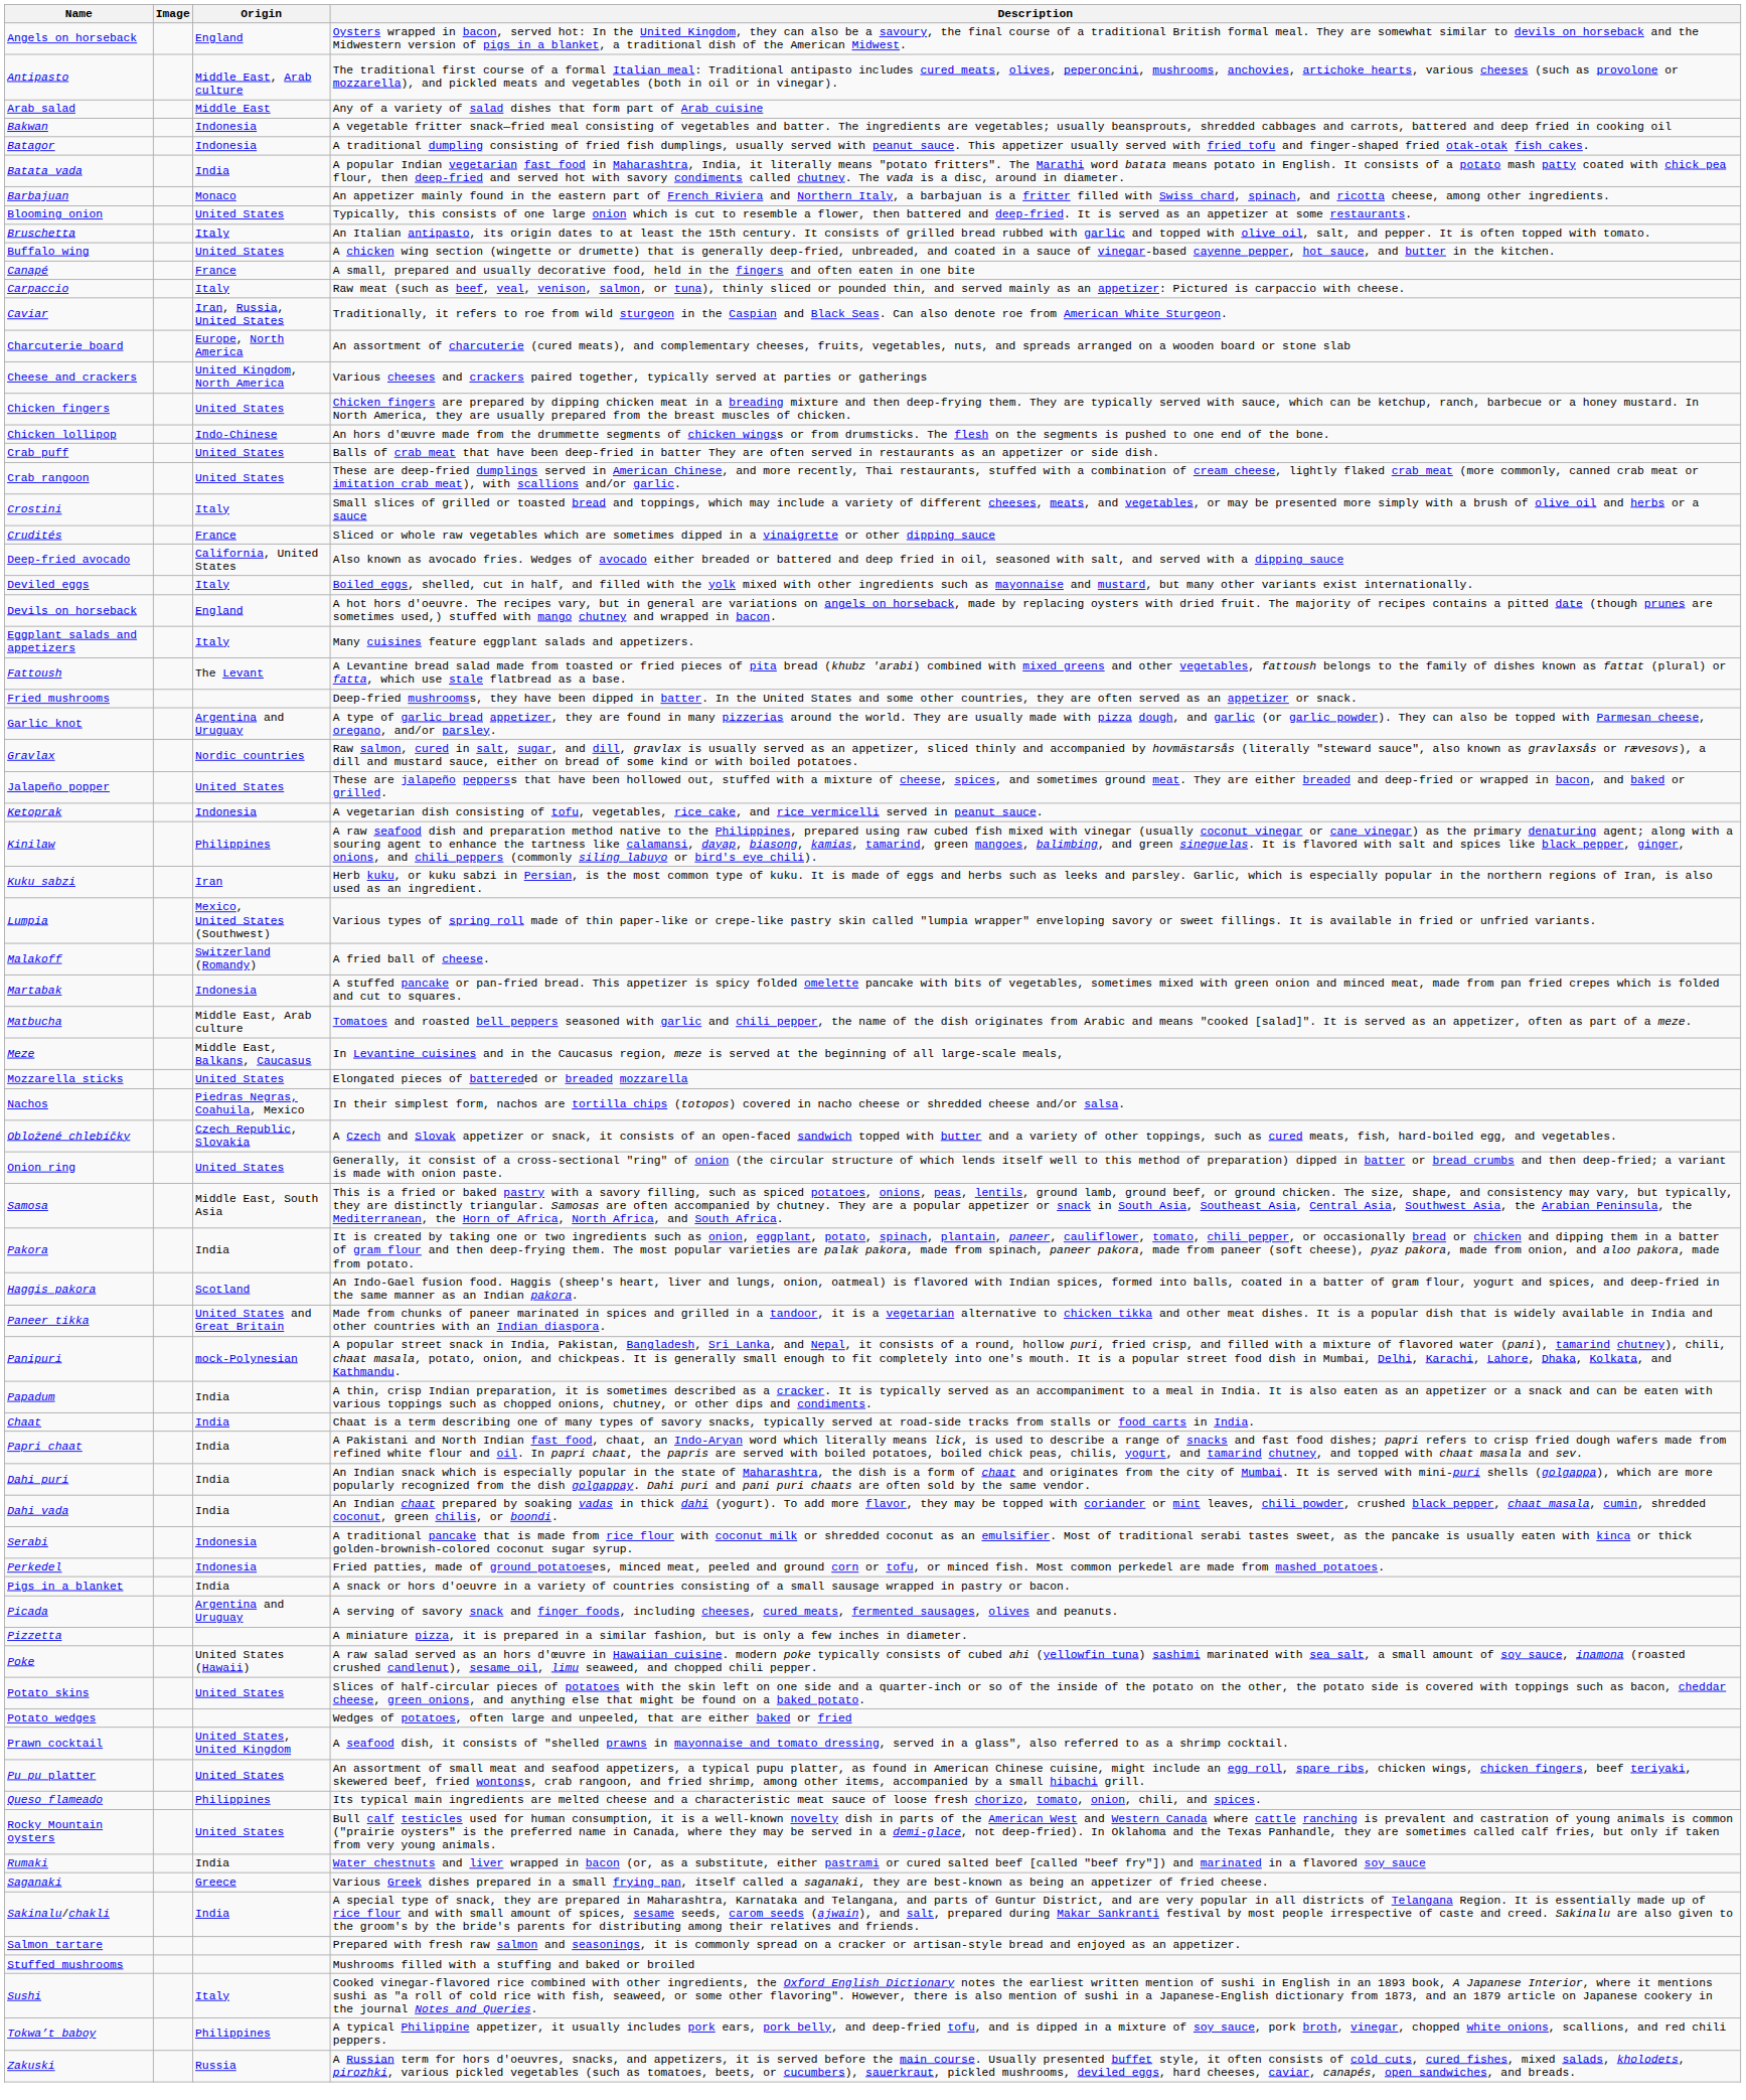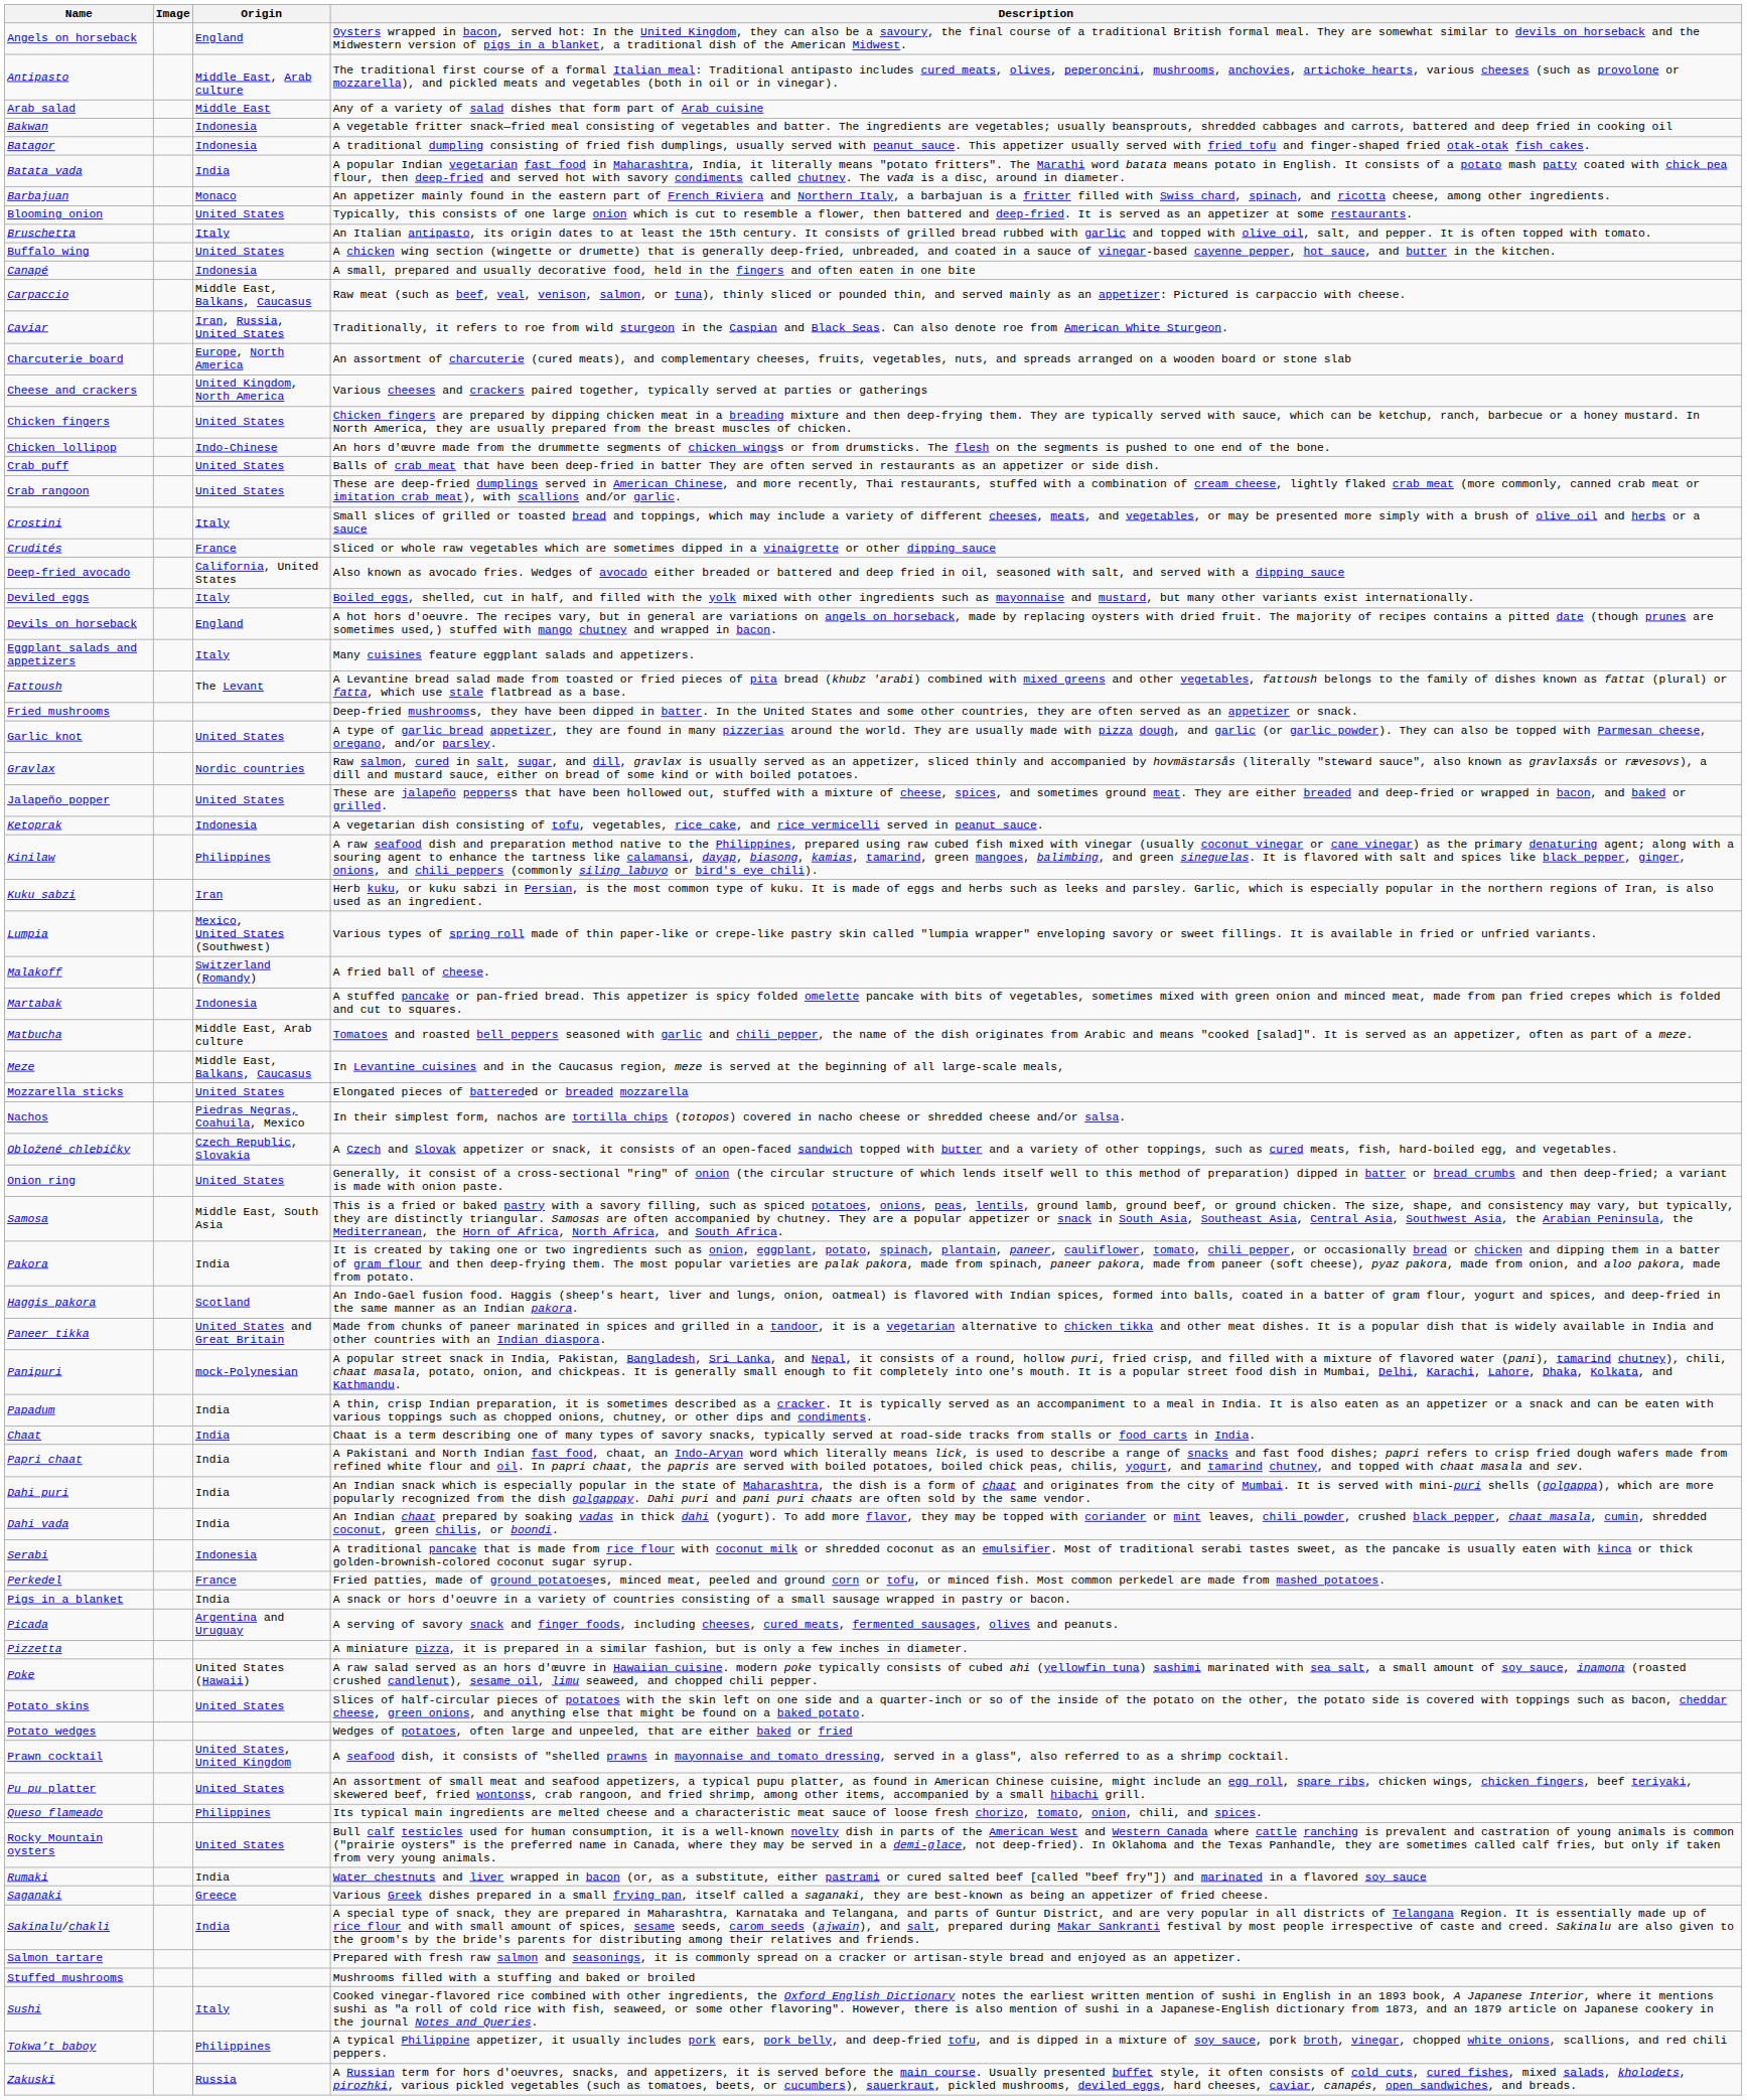Canapé | Origin: France -> Indonesia
Carpaccio | Origin: Italy -> Middle East, Balkans, Caucasus
Garlic knot | Origin: Argentina and Uruguay -> United States
Perkedel | Origin: Indonesia -> France
